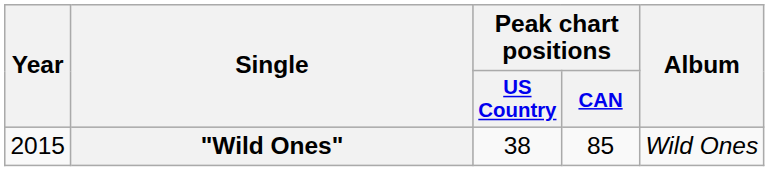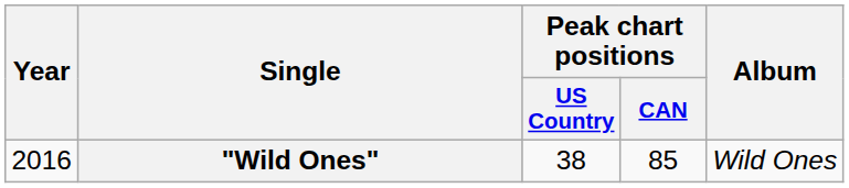"Wild Ones" | Year: 2015 -> 2016
